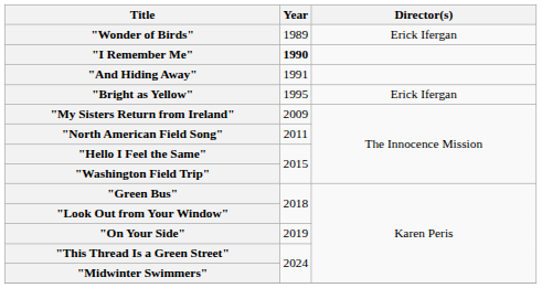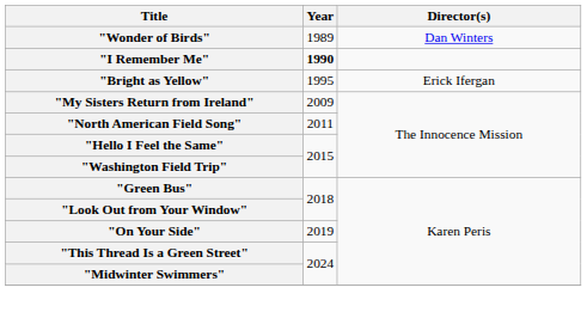"Wonder of Birds" | Director(s): Erick Ifergan -> Dan Winters
- row: "And Hiding Away" | 1991
